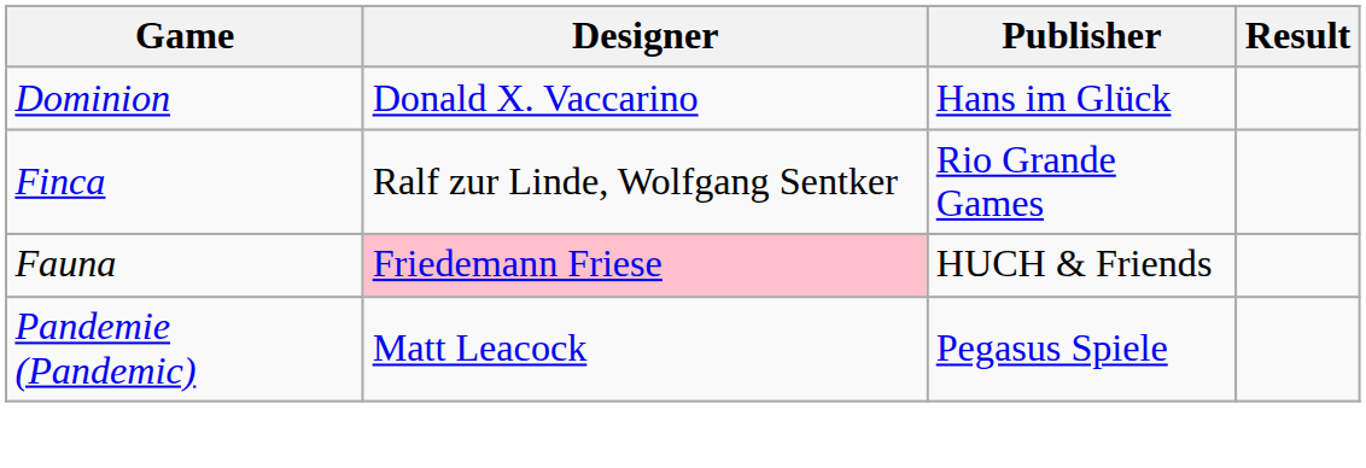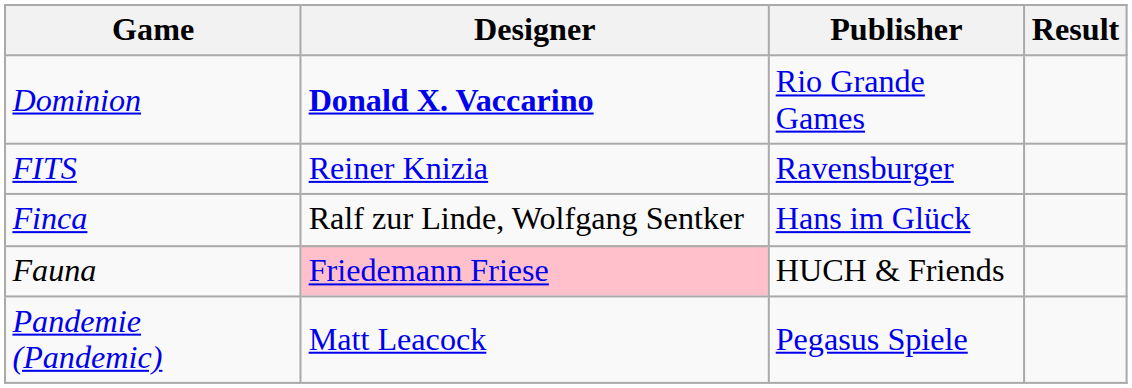Dominion | Designer: normal -> bold
Dominion | Publisher: Hans im Glück -> Rio Grande Games
+ row: FITS | Reiner Knizia | Ravensburger
Finca | Publisher: Rio Grande Games -> Hans im Glück
